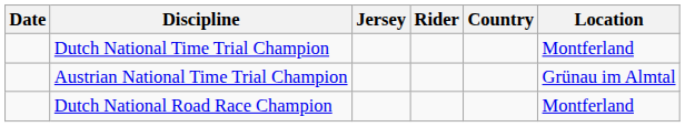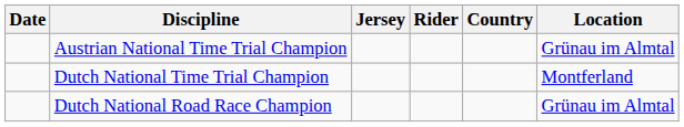rows swapped: Dutch National Time Trial Champion <-> Austrian National Time Trial Champion
Dutch National Road Race Champion | Location: Montferland -> Grünau im Almtal
